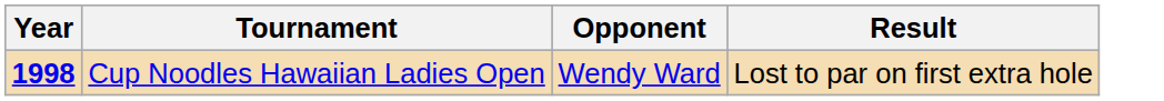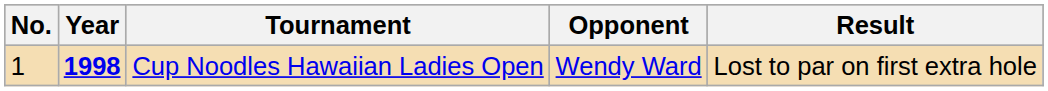+ column: No. | 1
